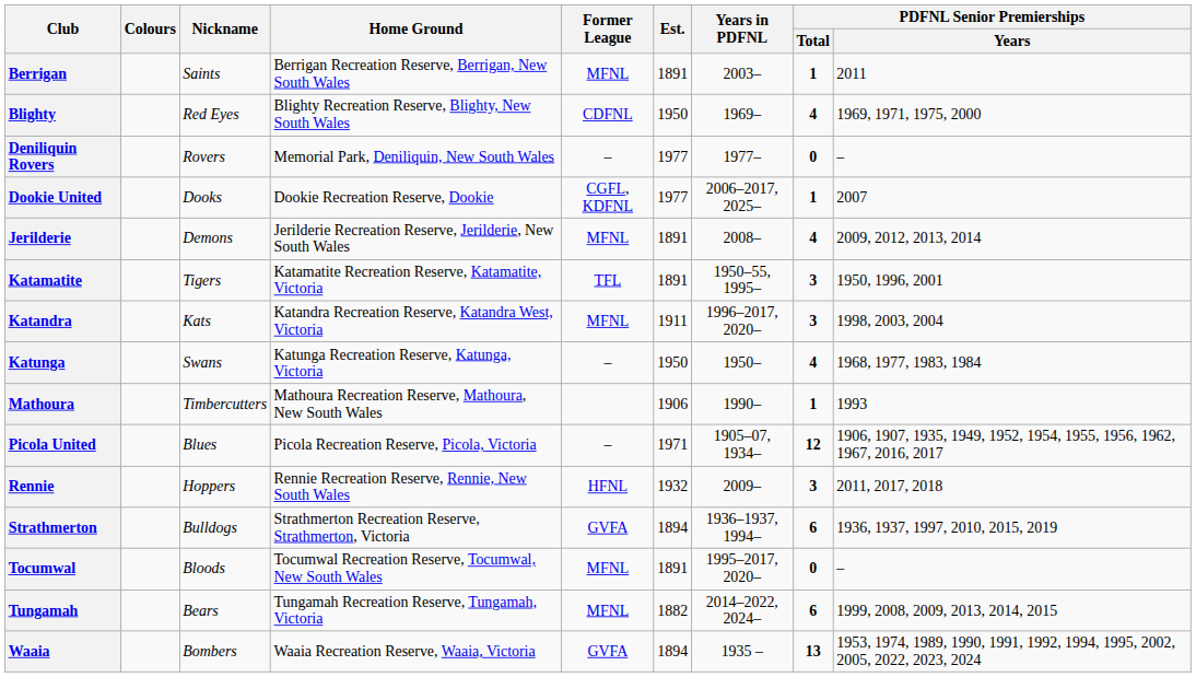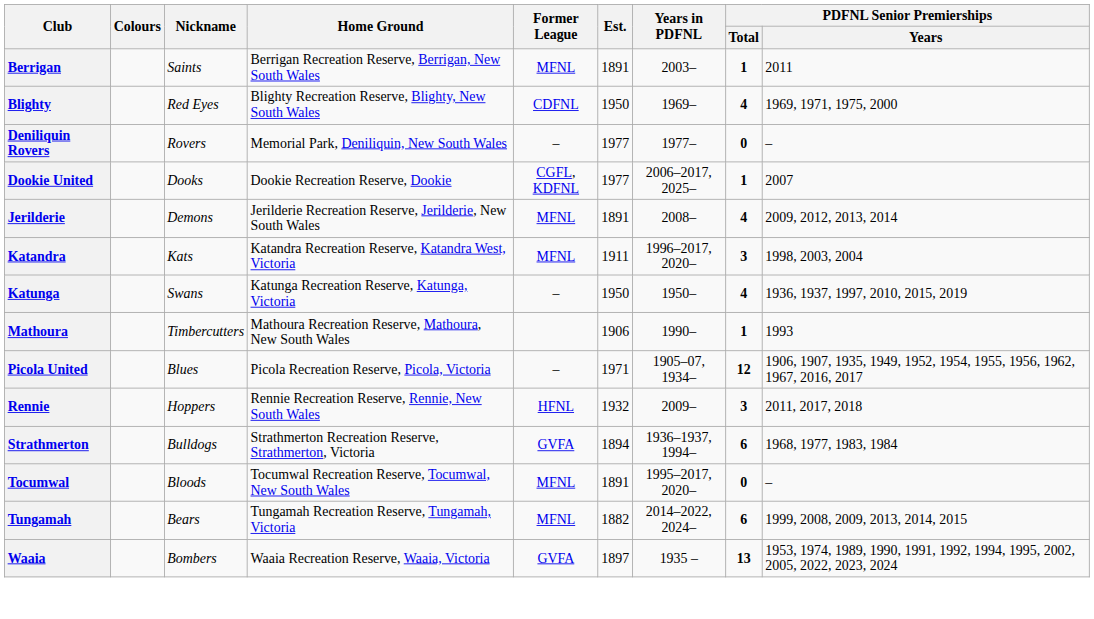- row: Katamatite | Tigers | Katamatite Recreation Reserve, Katamatite, Victoria | TFL | 1891 | 1950–55, 1995– | 3 | 1950, 1996, 2001
Katunga | PDFNL Senior Premierships / Years: 1968, 1977, 1983, 1984 -> 1936, 1937, 1997, 2010, 2015, 2019
Strathmerton | PDFNL Senior Premierships / Years: 1936, 1937, 1997, 2010, 2015, 2019 -> 1968, 1977, 1983, 1984
Waaia | Est.: 1894 -> 1897
